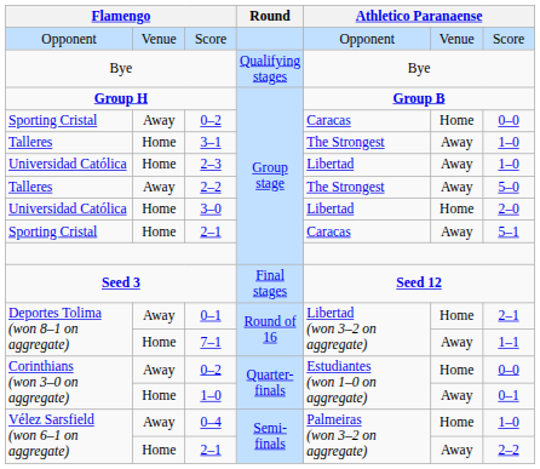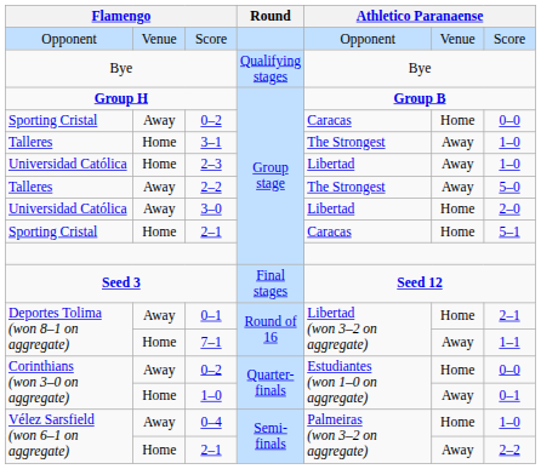3–0 | column 2: Home -> Away
Sporting Cristal / 2–1 | column 6: Away -> Home
